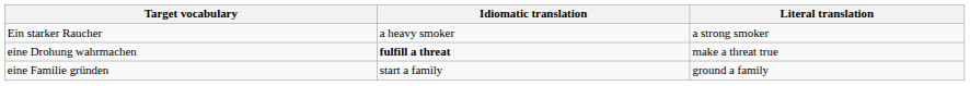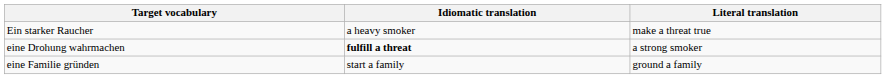Ein starker Raucher | Literal translation: a strong smoker -> make a threat true
eine Drohung wahrmachen | Literal translation: make a threat true -> a strong smoker
